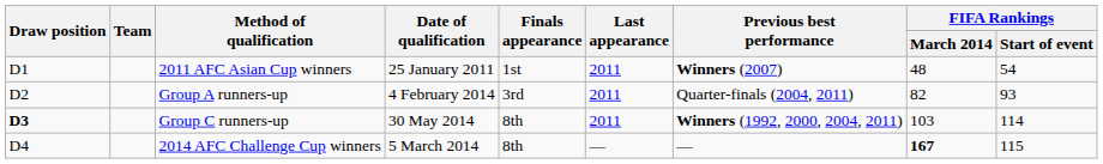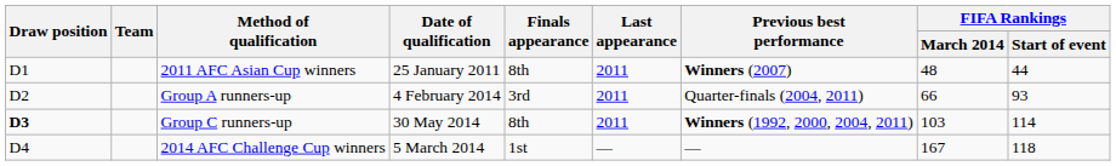2011 AFC Asian Cup winners | Finals appearance: 1st -> 8th
2011 AFC Asian Cup winners | FIFA Rankings / Start of event: 54 -> 44
Group A runners-up | FIFA Rankings / March 2014: 82 -> 66
2014 AFC Challenge Cup winners | Finals appearance: 8th -> 1st
2014 AFC Challenge Cup winners | FIFA Rankings / March 2014: bold -> normal
2014 AFC Challenge Cup winners | FIFA Rankings / Start of event: 115 -> 118
